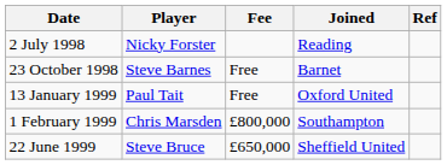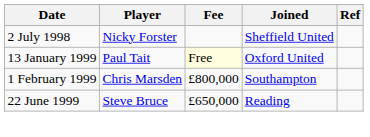2 July 1998 | Joined: Reading -> Sheffield United
- row: 23 October 1998 | Steve Barnes | Free | Barnet
13 January 1999 | Fee: no background -> lightyellow background
22 June 1999 | Joined: Sheffield United -> Reading
